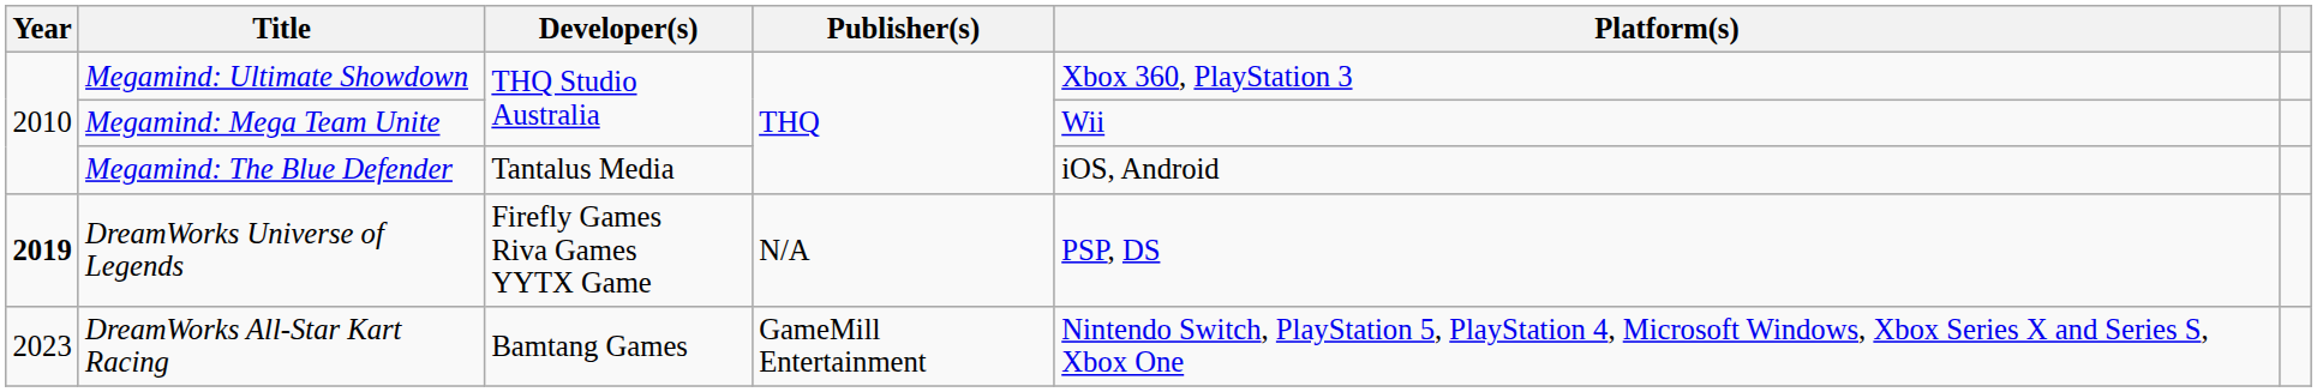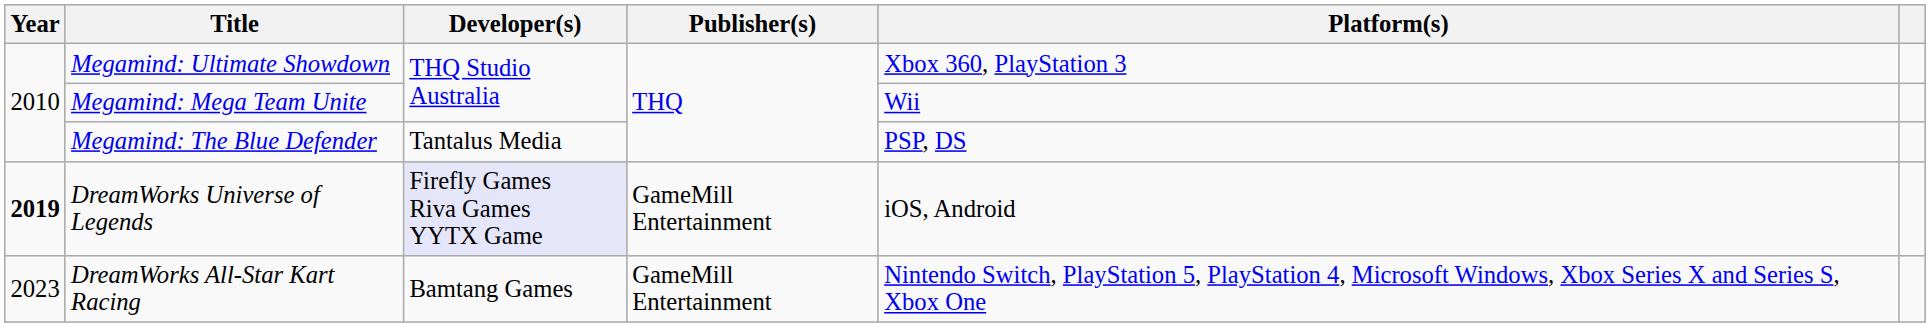Megamind: The Blue Defender | Platform(s): iOS, Android -> PSP, DS
DreamWorks Universe of Legends | Developer(s): no background -> lavender background
DreamWorks Universe of Legends | Publisher(s): N/A -> GameMill Entertainment
DreamWorks Universe of Legends | Platform(s): PSP, DS -> iOS, Android
